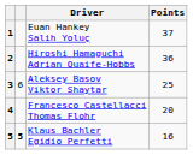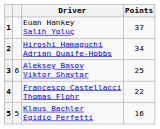Hiroshi Hamaguchi Adrian Quaife-Hobbs | Points: 36 -> 34
Francesco Castellacci Thomas Flohr | Points: 20 -> 22
Klaus Bachler Egidio Perfetti | column 2: bold -> normal
